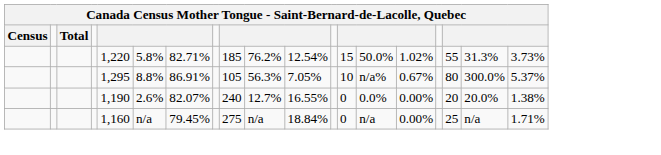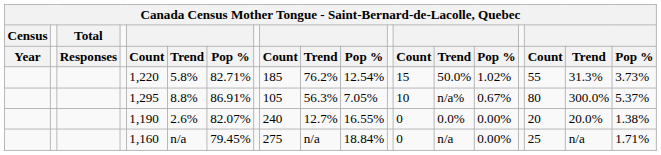+ row: Year | Responses | Count | Trend | Pop % | Count | Trend | Pop % | Count | Trend | Pop % | Count | Trend | Pop %
